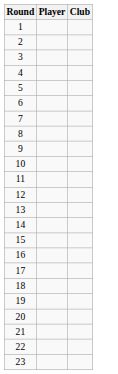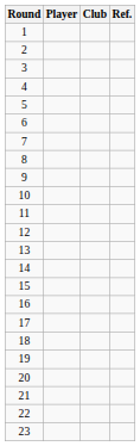+ column: Ref.
